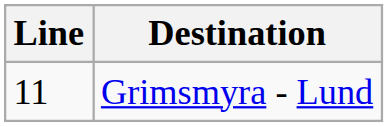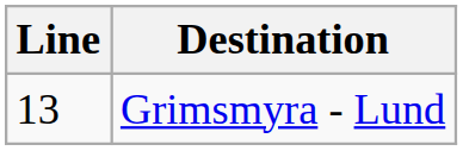Grimsmyra - Lund | Line: 11 -> 13
